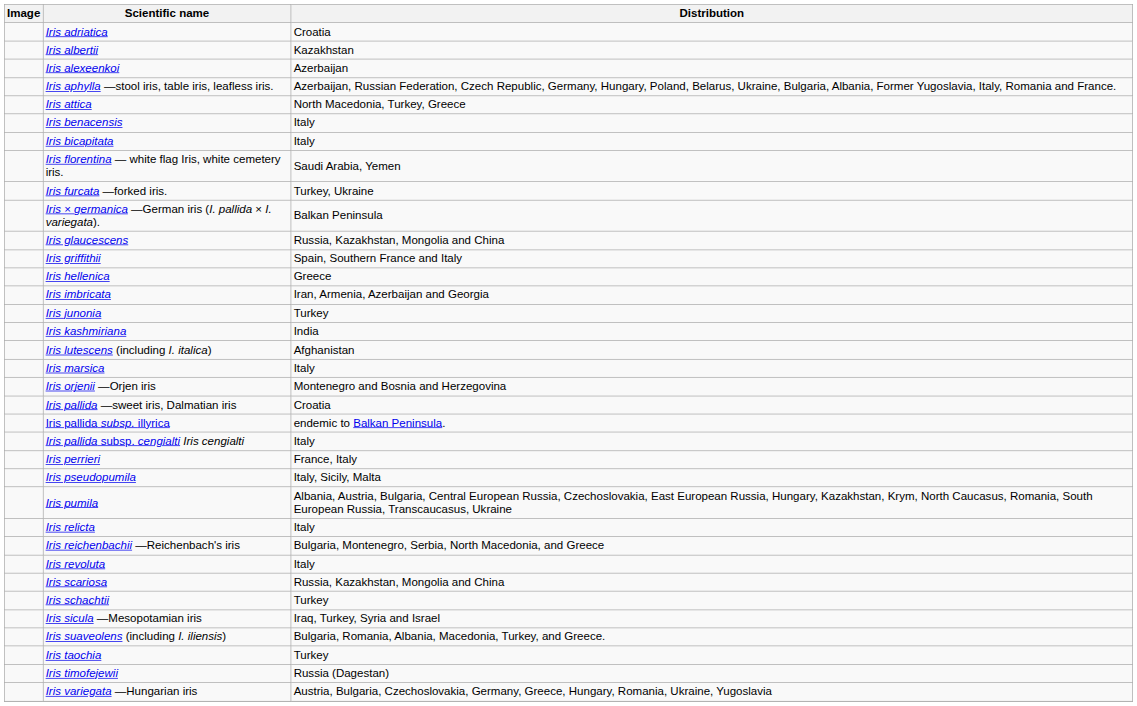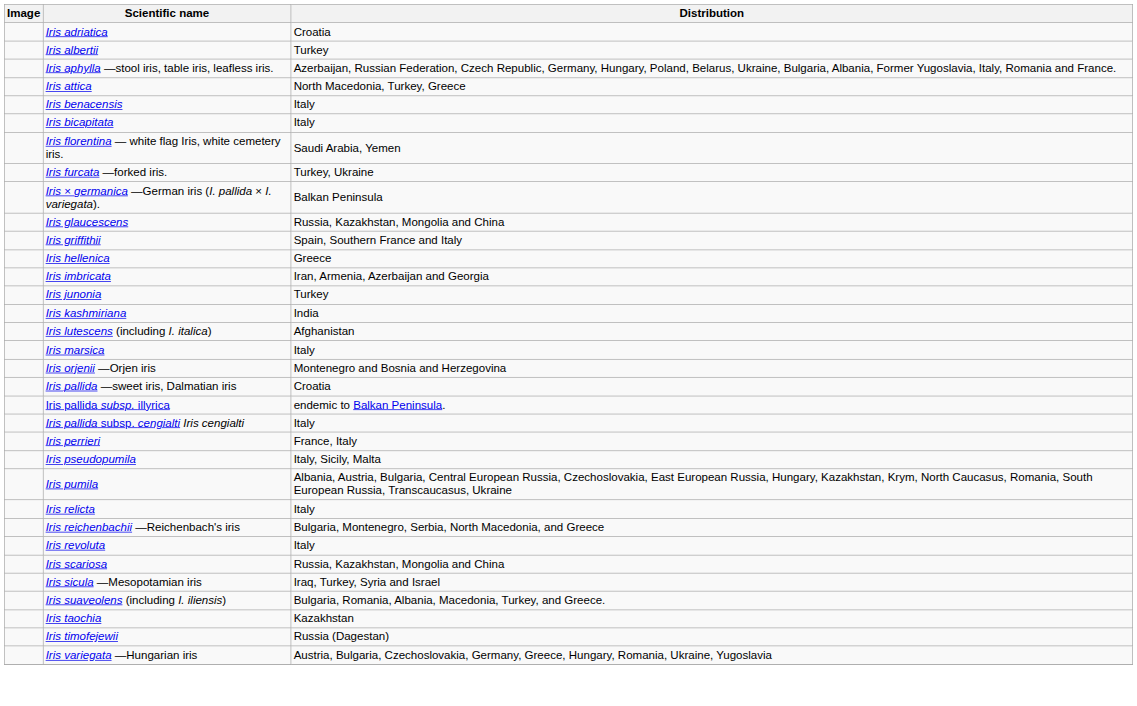Iris albertii | Distribution: Kazakhstan -> Turkey
- row: Iris alexeenkoi | Azerbaijan
- row: Iris schachtii | Turkey
Iris taochia | Distribution: Turkey -> Kazakhstan
